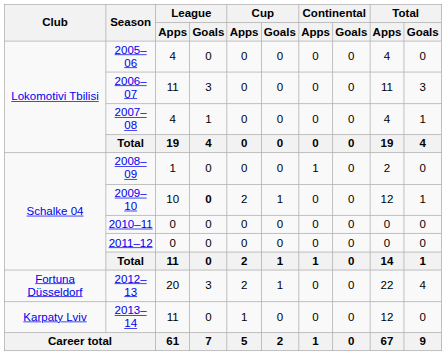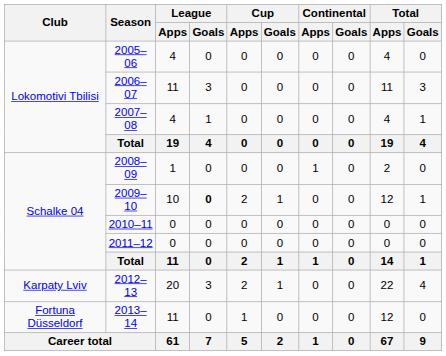2012–13 | Club: Fortuna Düsseldorf -> Karpaty Lviv
2013–14 | Club: Karpaty Lviv -> Fortuna Düsseldorf
